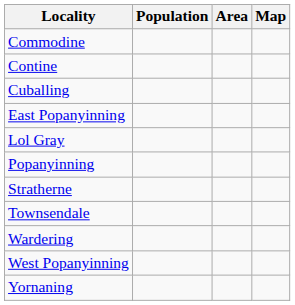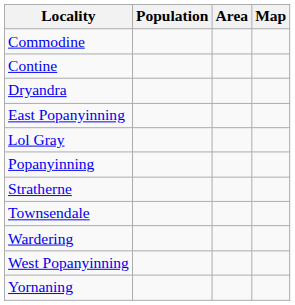- row: Cuballing
+ row: Dryandra
